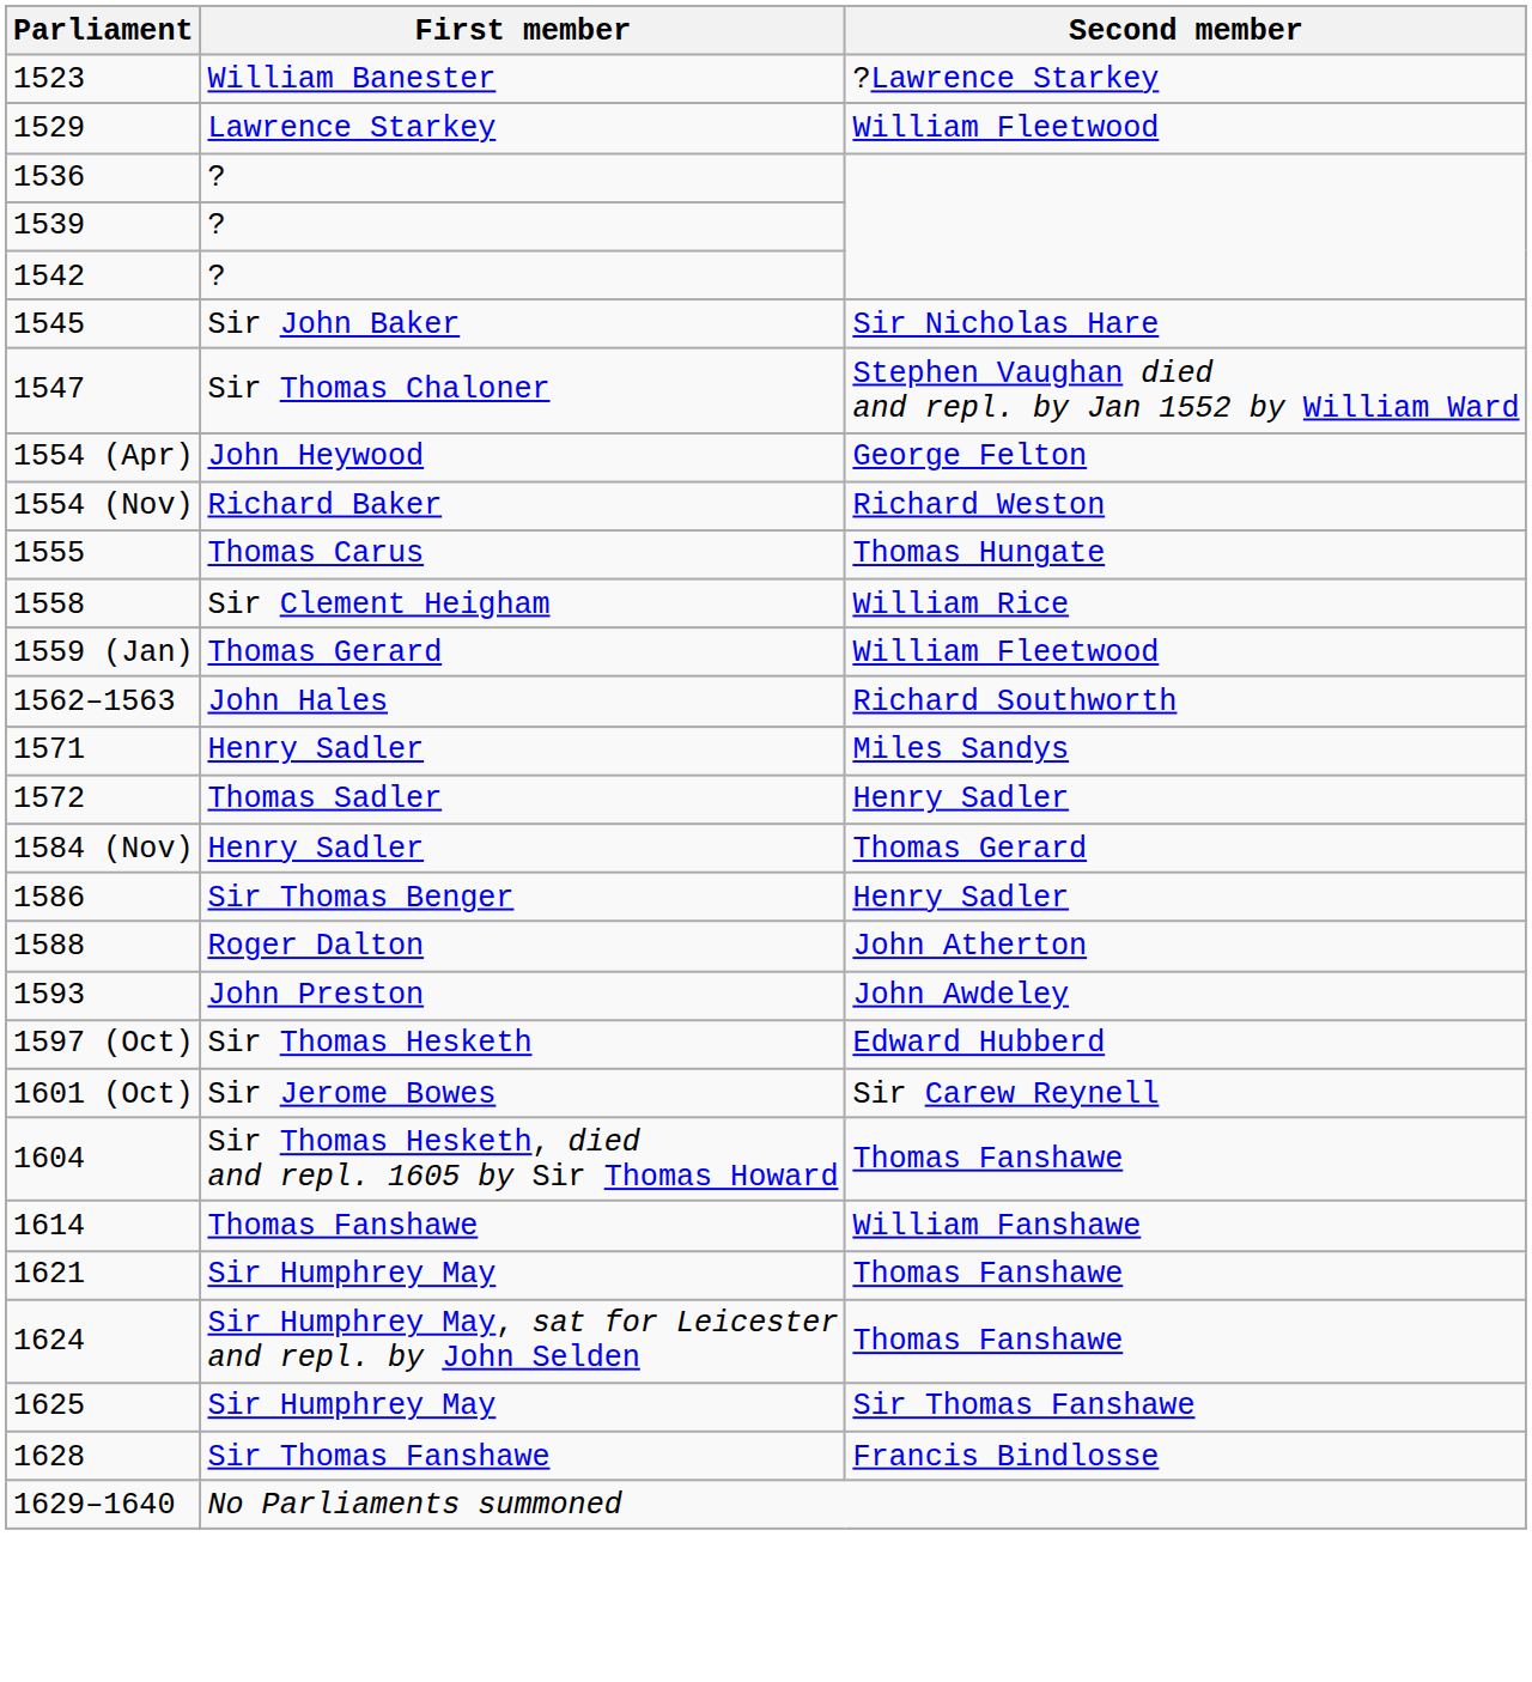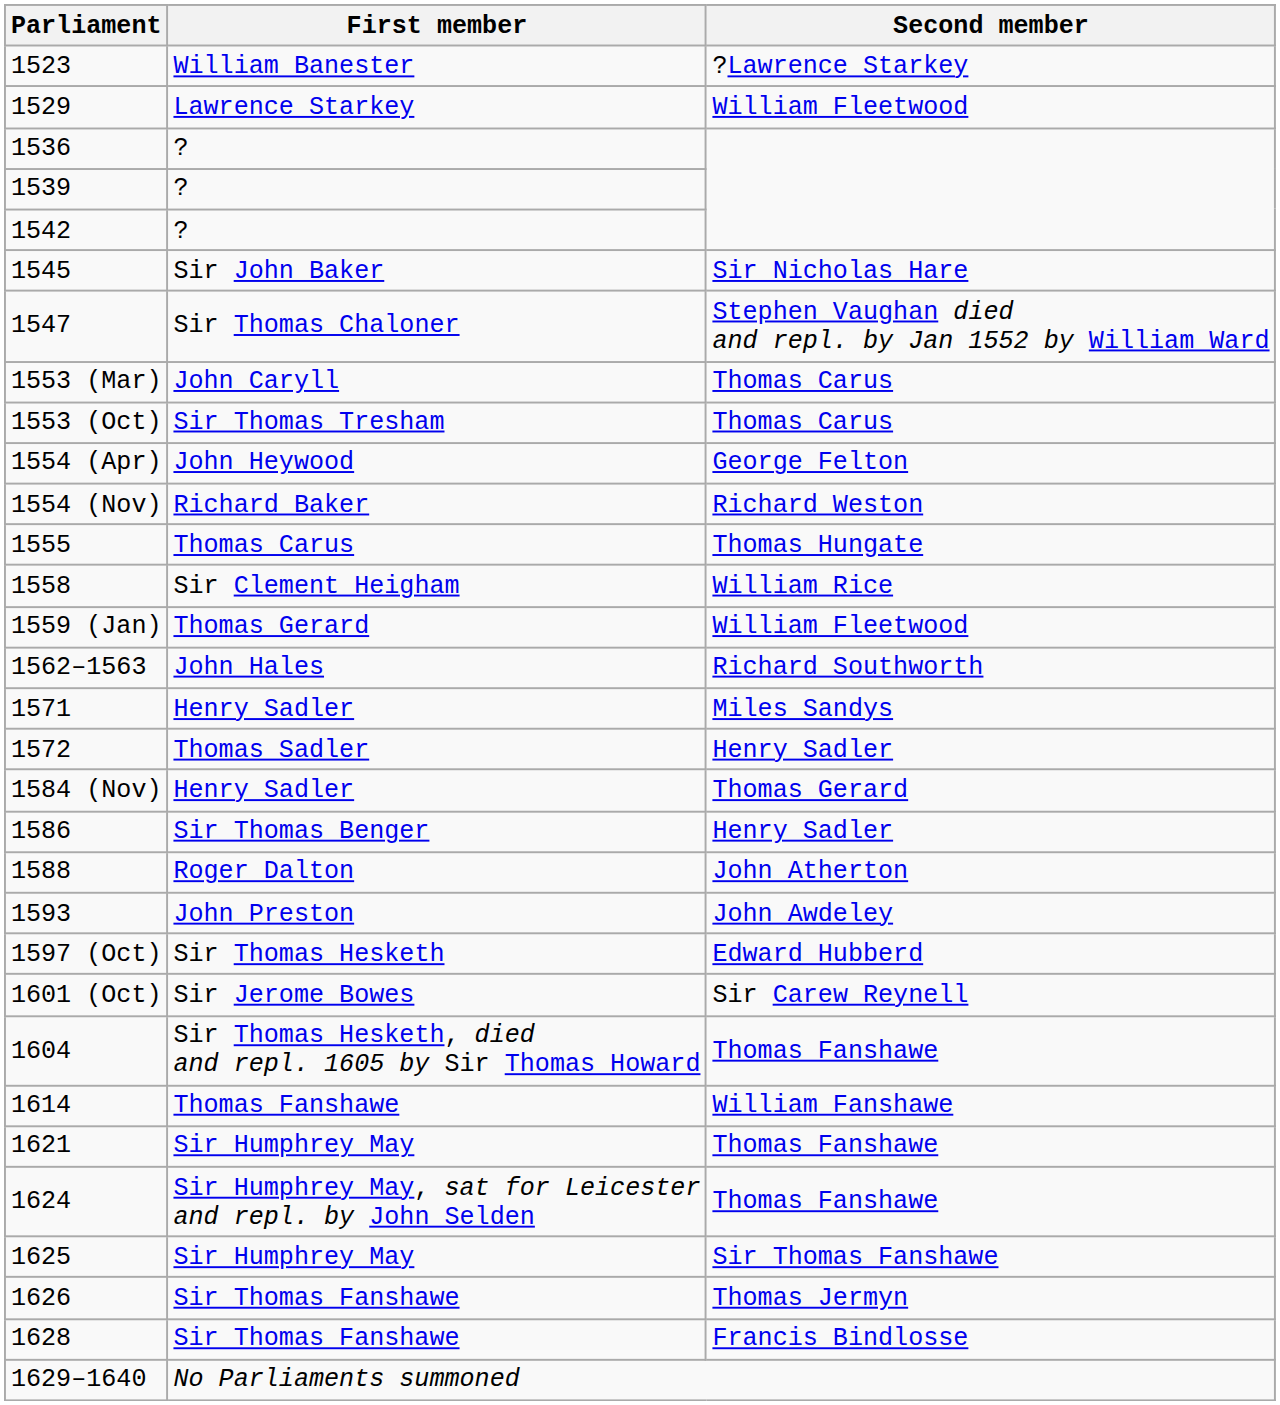+ row: 1553 (Mar) | John Caryll | Thomas Carus
+ row: 1553 (Oct) | Sir Thomas Tresham | Thomas Carus
+ row: 1626 | Sir Thomas Fanshawe | Thomas Jermyn
